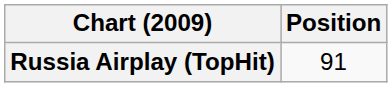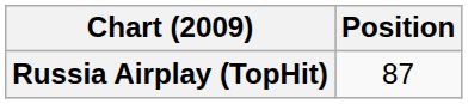Russia Airplay (TopHit) | Position: 91 -> 87
